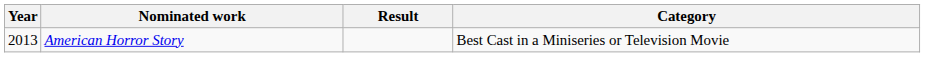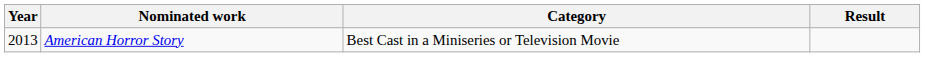columns swapped: Category <-> Result
